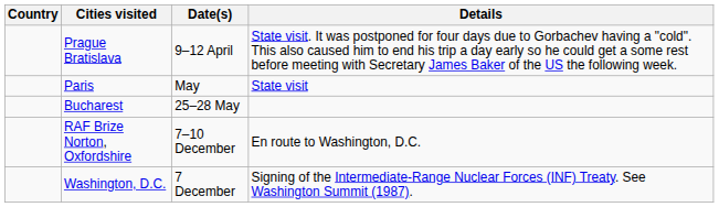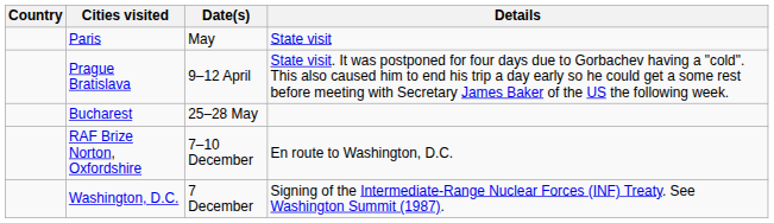rows swapped: Prague Bratislava <-> Paris
